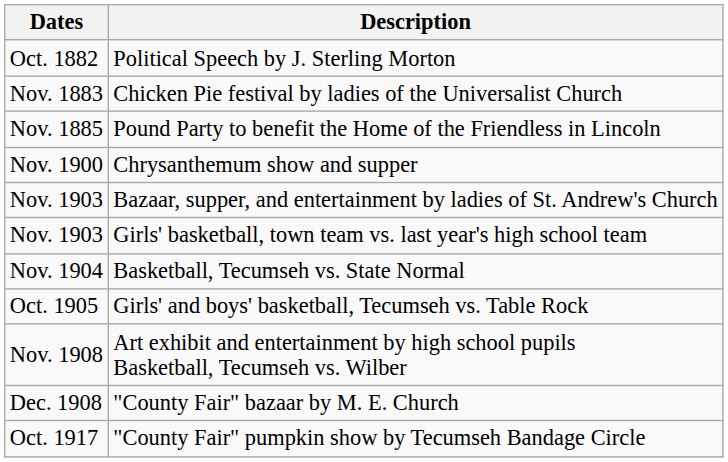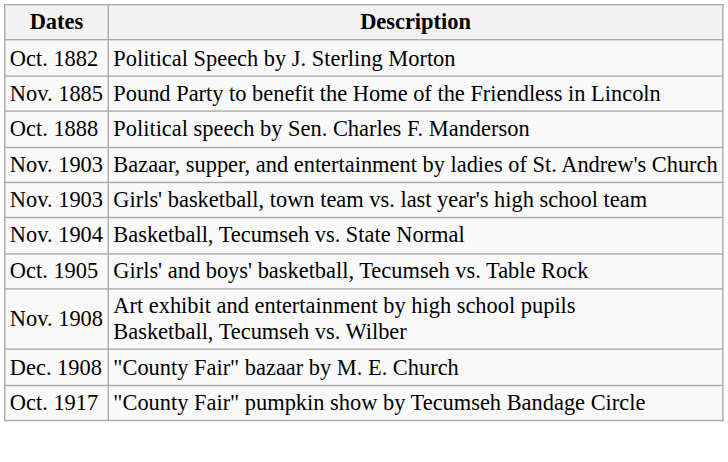- row: Nov. 1883 | Chicken Pie festival by ladies of the Universalist Church
+ row: Oct. 1888 | Political speech by Sen. Charles F. Manderson
- row: Nov. 1900 | Chrysanthemum show and supper
